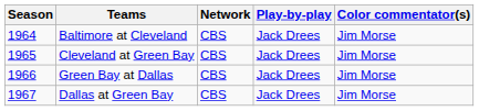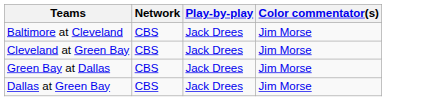- column: Season | 1964 | 1965 | 1966 | 1967
